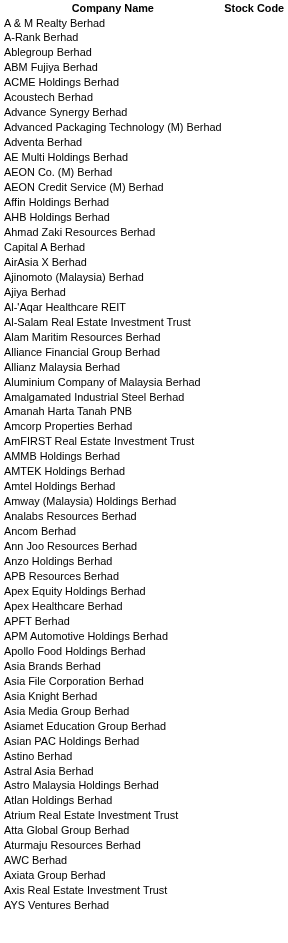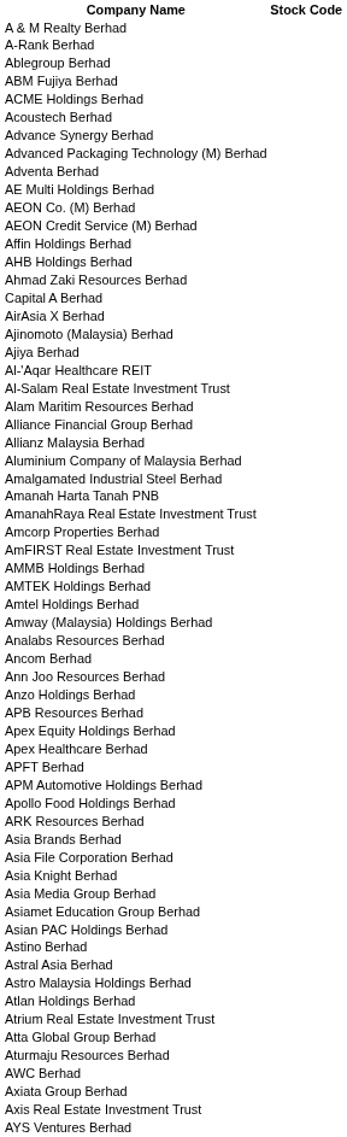+ row: AmanahRaya Real Estate Investment Trust
+ row: ARK Resources Berhad
